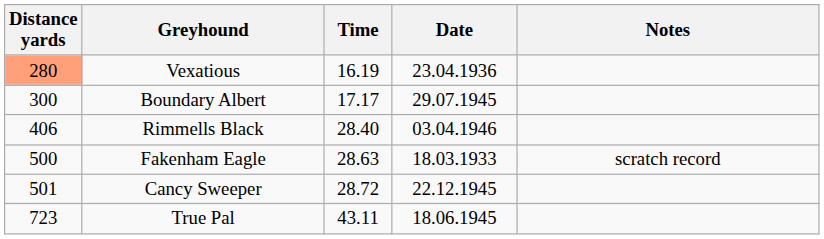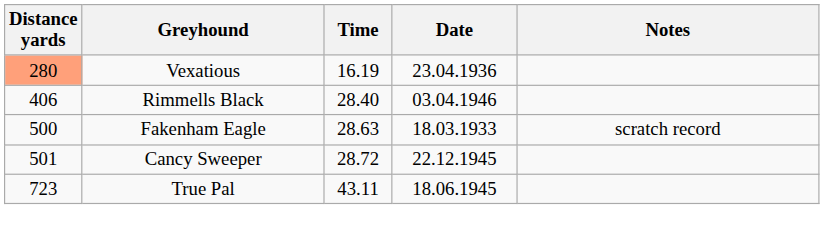- row: 300 | Boundary Albert | 17.17 | 29.07.1945
